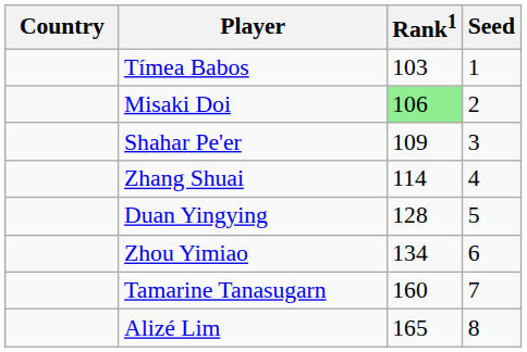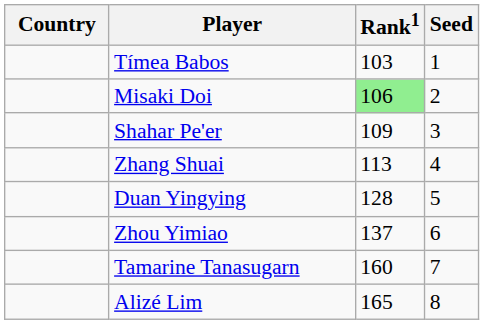Zhang Shuai | Rank1: 114 -> 113
Zhou Yimiao | Rank1: 134 -> 137
